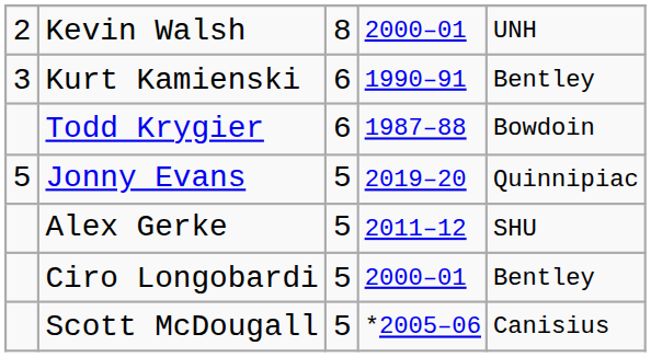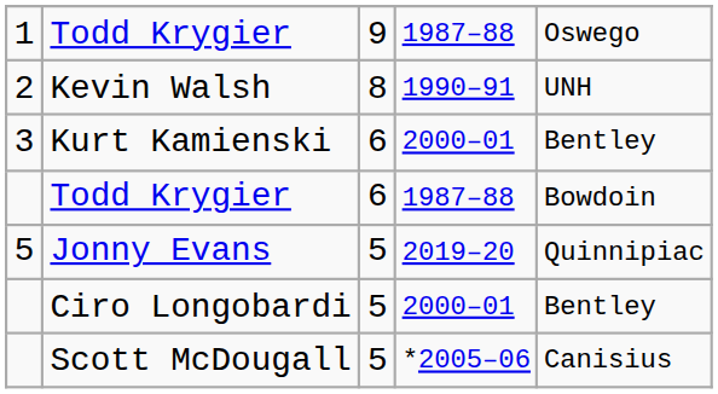+ row: 1 | Todd Krygier | 9 | 1987–88 | Oswego
Kevin Walsh | column 4: 2000–01 -> 1990–91
Kurt Kamienski | column 4: 1990–91 -> 2000–01
- row: Alex Gerke | 5 | 2011–12 | SHU
